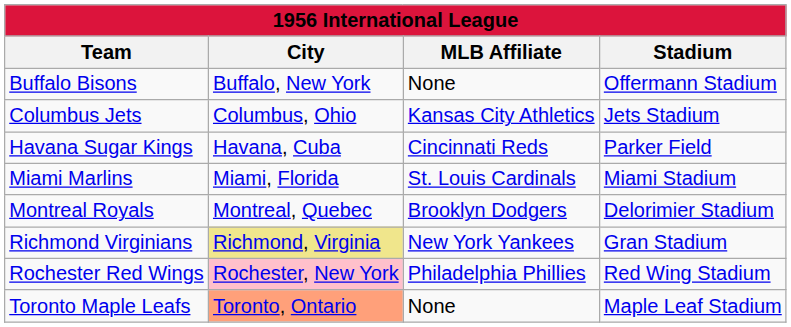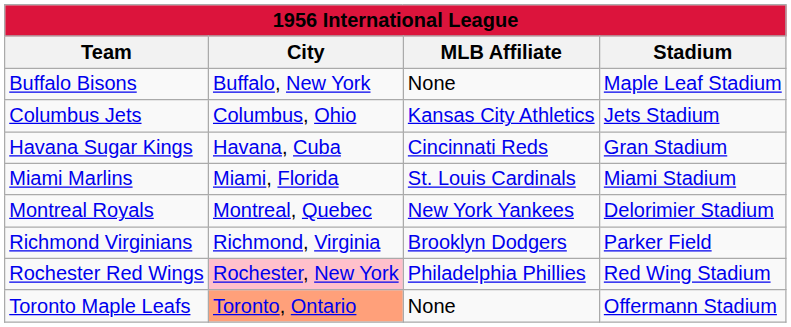Buffalo Bisons | Stadium: Offermann Stadium -> Maple Leaf Stadium
Havana Sugar Kings | Stadium: Parker Field -> Gran Stadium
Montreal Royals | MLB Affiliate: Brooklyn Dodgers -> New York Yankees
Richmond Virginians | City: khaki background -> no background
Richmond Virginians | MLB Affiliate: New York Yankees -> Brooklyn Dodgers
Richmond Virginians | Stadium: Gran Stadium -> Parker Field
Toronto Maple Leafs | Stadium: Maple Leaf Stadium -> Offermann Stadium
